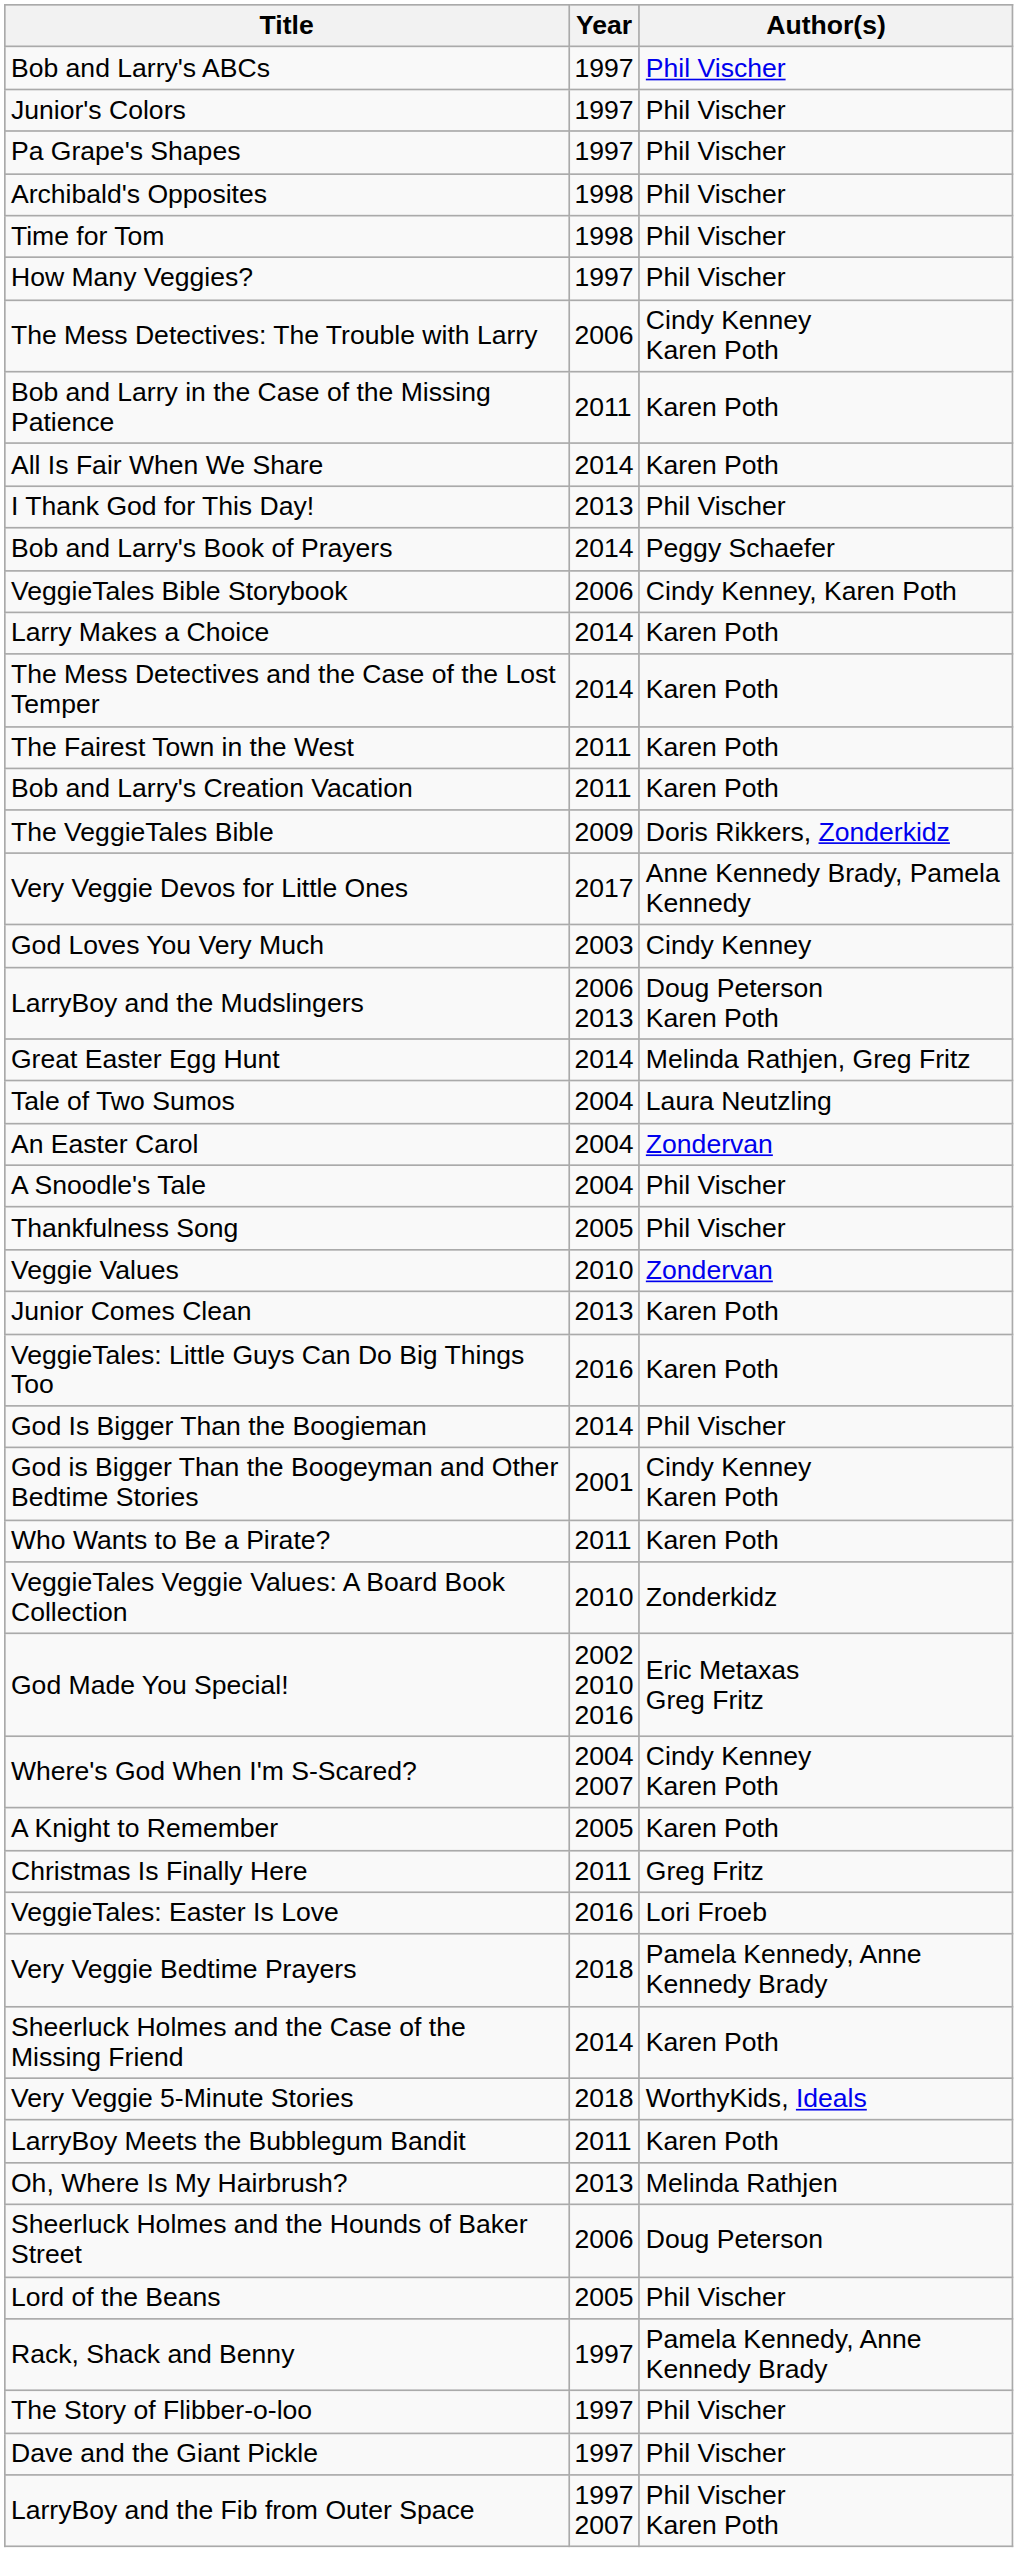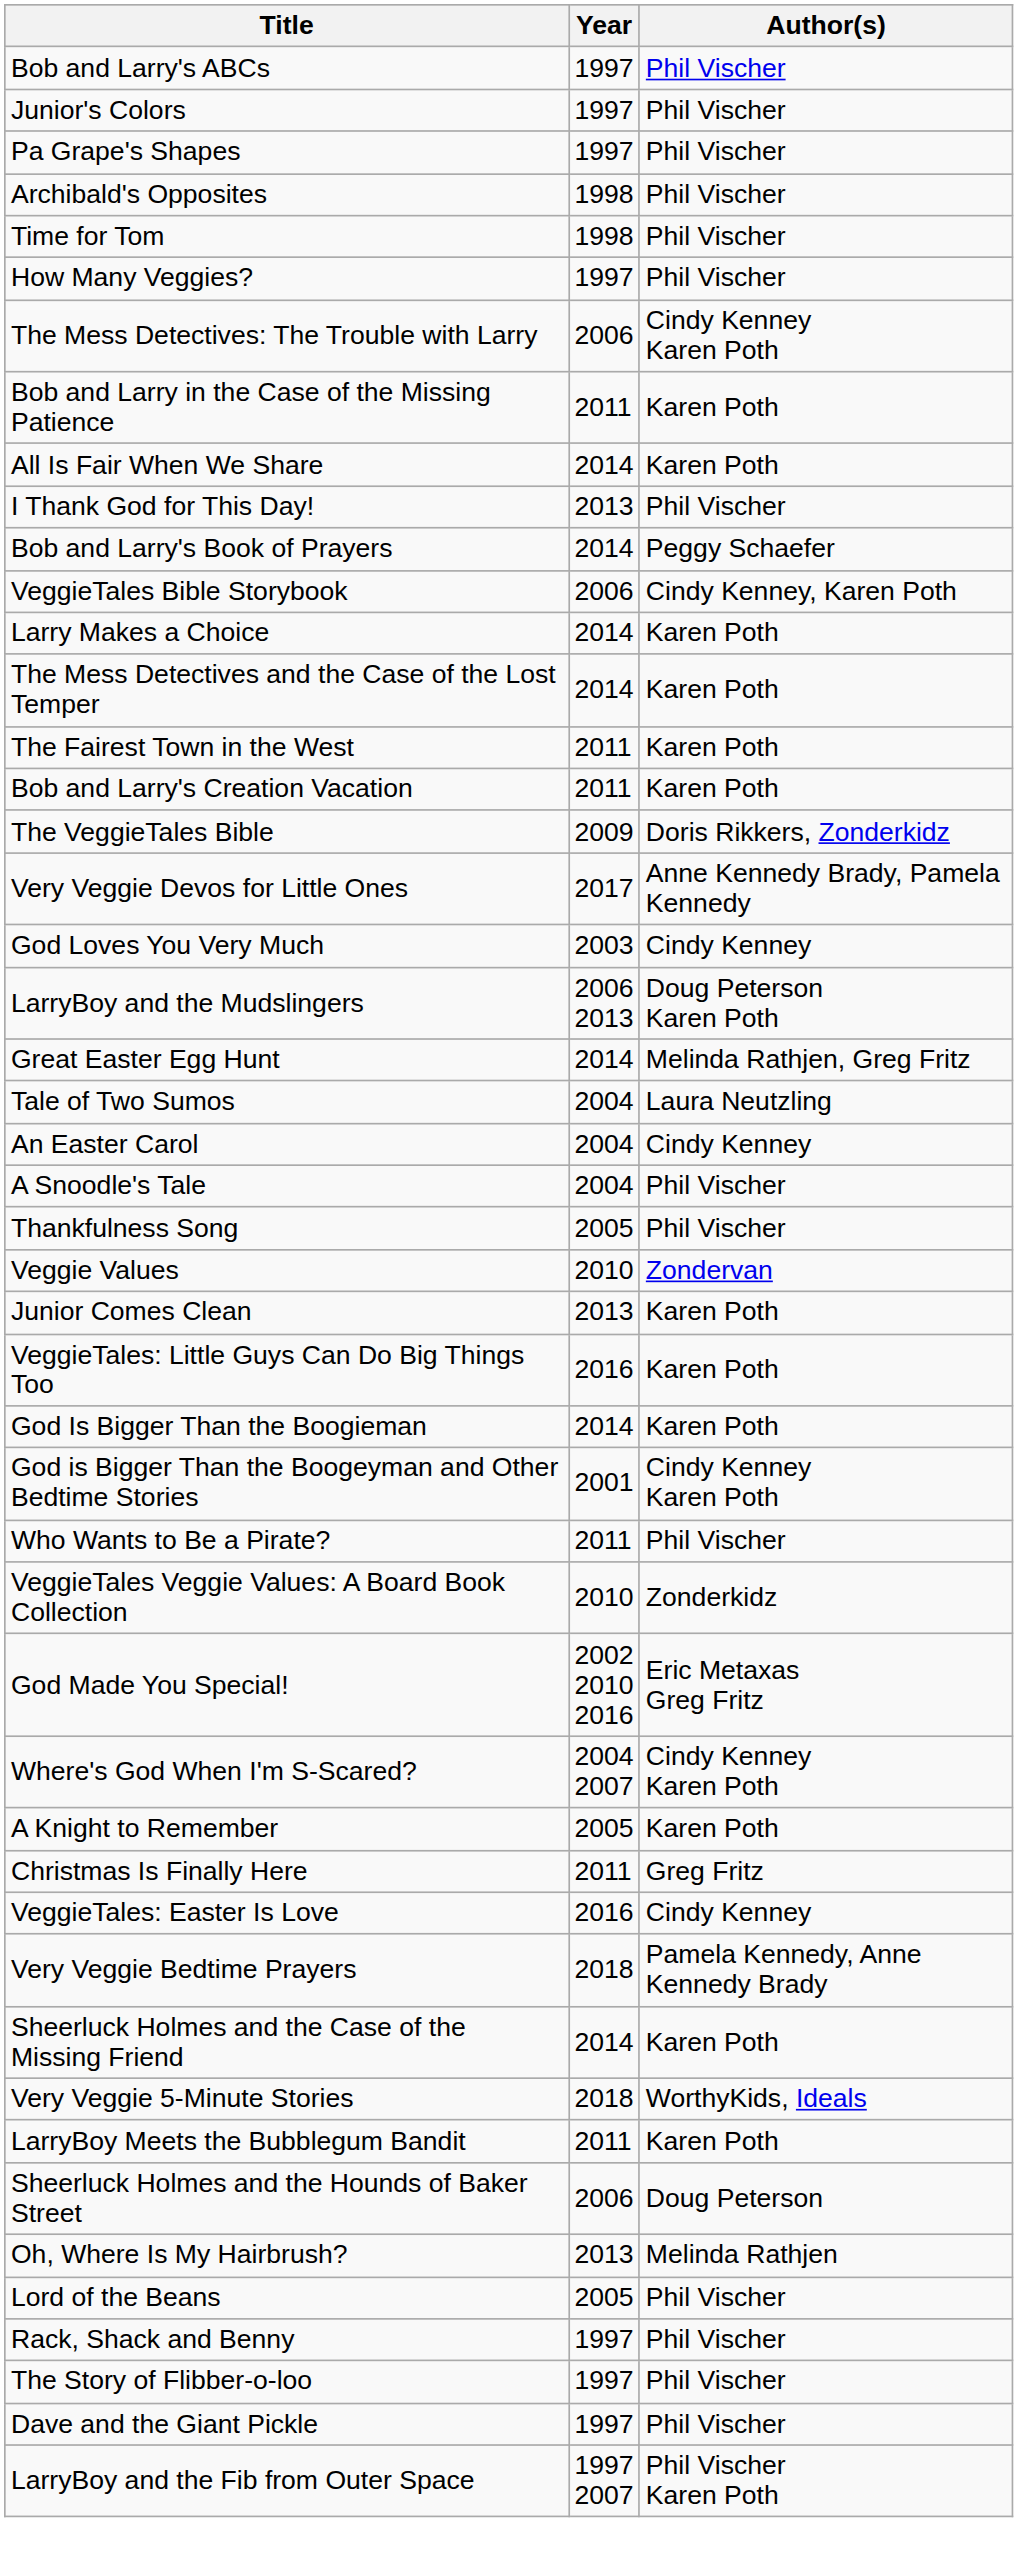An Easter Carol | Author(s): Zondervan -> Cindy Kenney
God Is Bigger Than the Boogieman | Author(s): Phil Vischer -> Karen Poth
Who Wants to Be a Pirate? | Author(s): Karen Poth -> Phil Vischer
VeggieTales: Easter Is Love | Author(s): Lori Froeb -> Cindy Kenney
rows swapped: Oh, Where Is My Hairbrush? <-> Sheerluck Holmes and the Hounds of Baker Street
Rack, Shack and Benny | Author(s): Pamela Kennedy, Anne Kennedy Brady -> Phil Vischer
